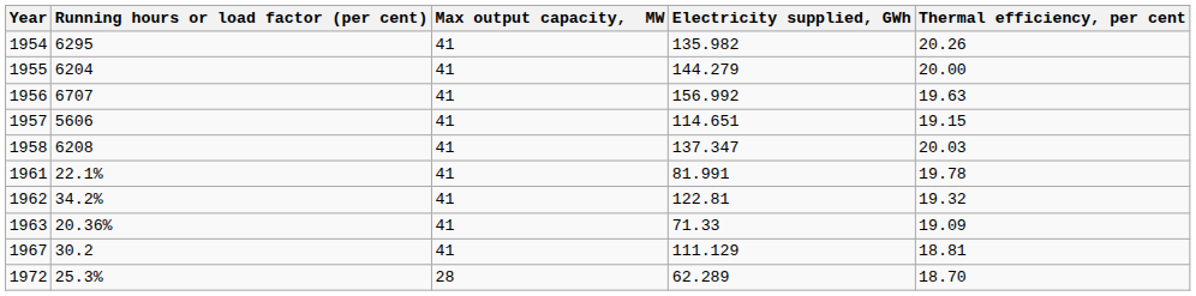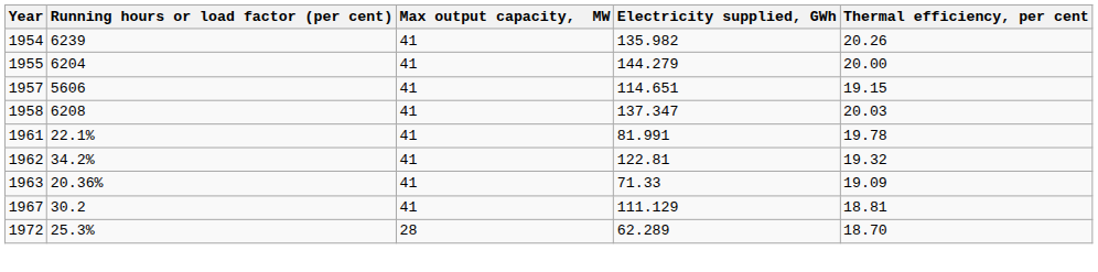1954 | Running hours or load factor (per cent): 6295 -> 6239
- row: 1956 | 6707 | 41 | 156.992 | 19.63
